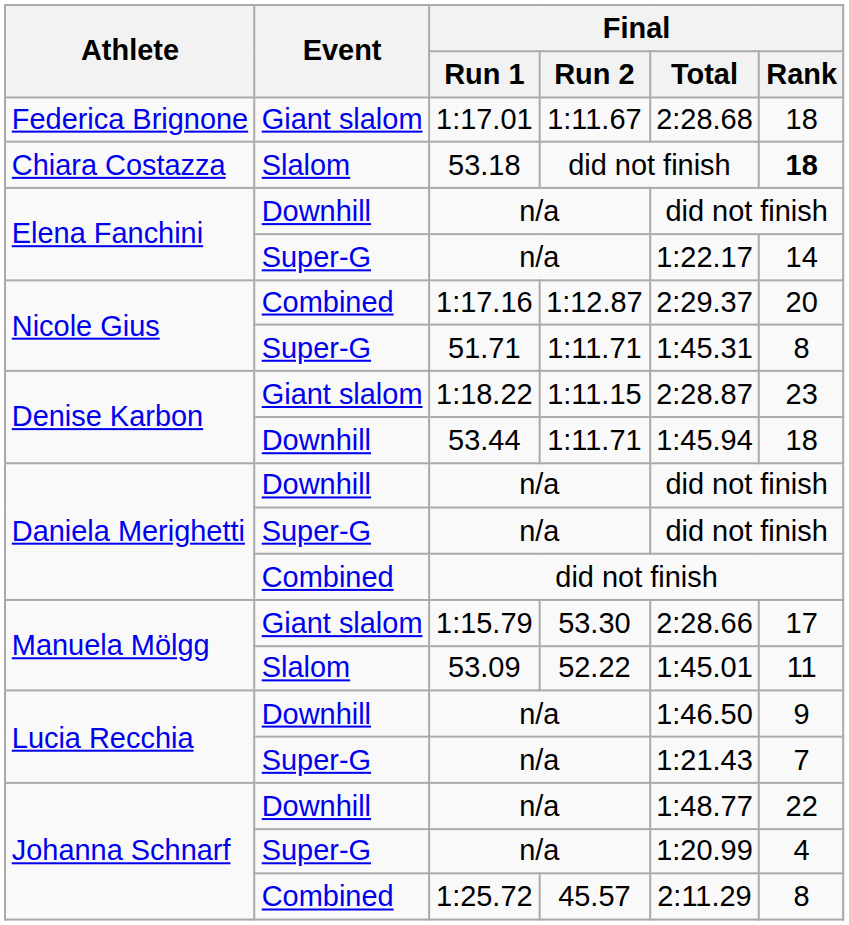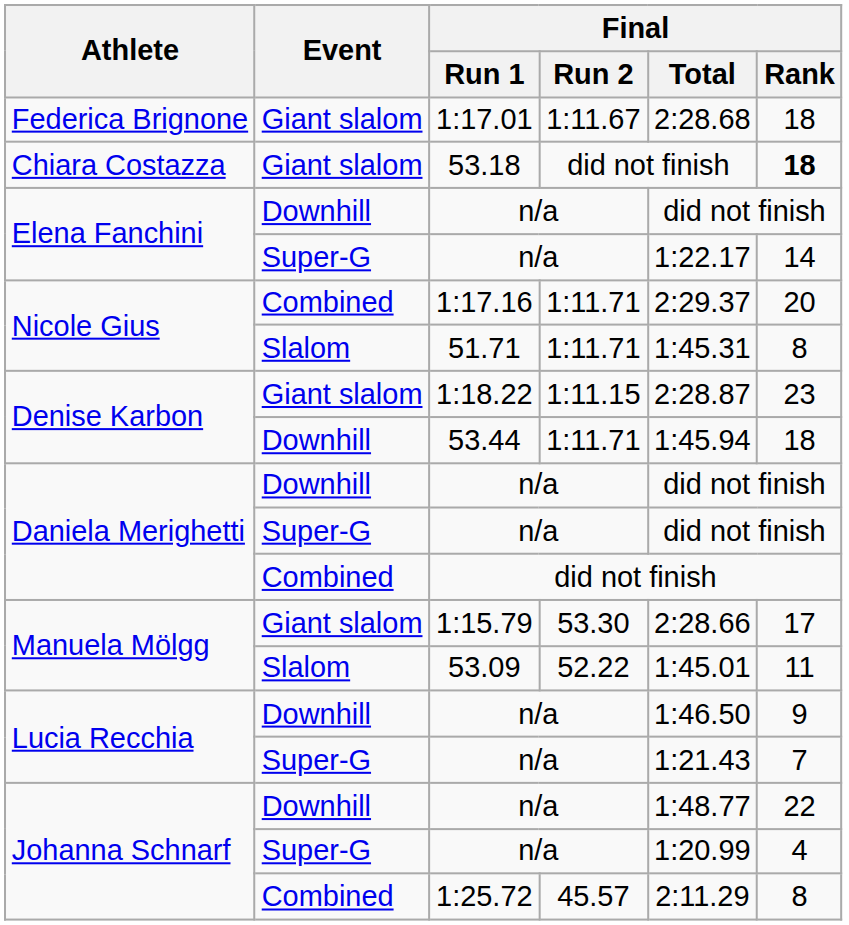53.18 | Event: Slalom -> Giant slalom
1:17.16 | Final / Run 2: 1:12.87 -> 1:11.71
51.71 | Event: Super-G -> Slalom
